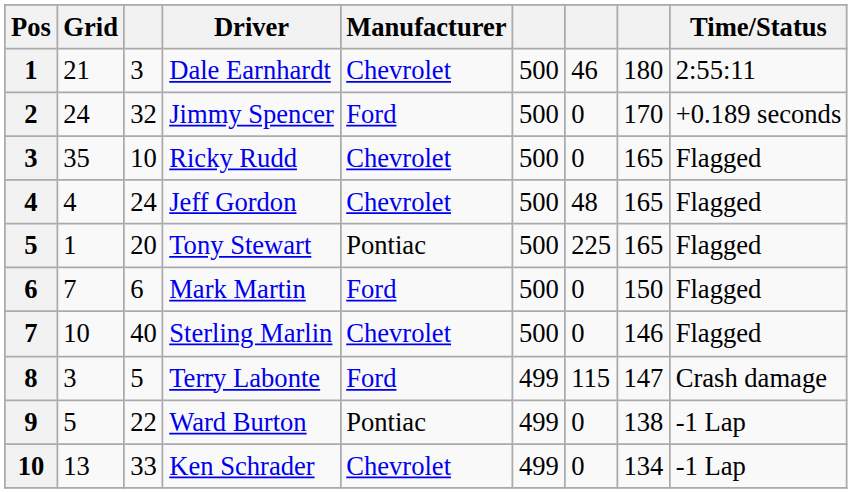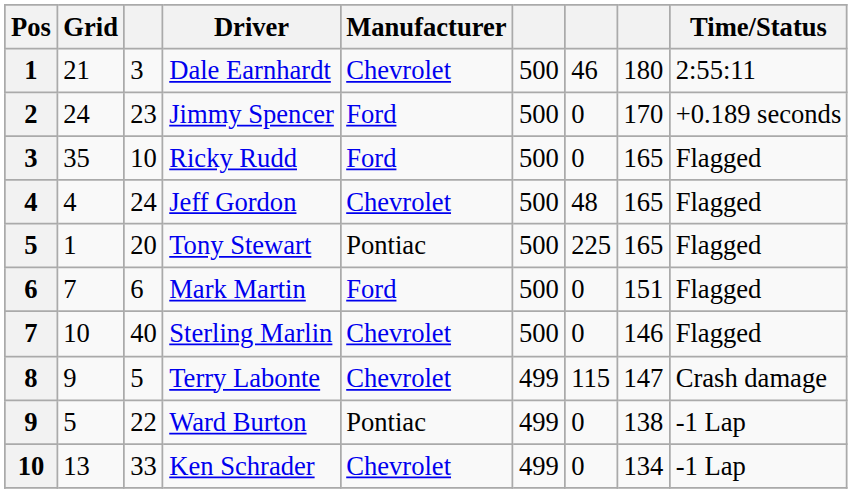Jimmy Spencer | column 3: 32 -> 23
Ricky Rudd | Manufacturer: Chevrolet -> Ford
Mark Martin | column 8: 150 -> 151
Terry Labonte | Grid: 3 -> 9
Terry Labonte | Manufacturer: Ford -> Chevrolet
